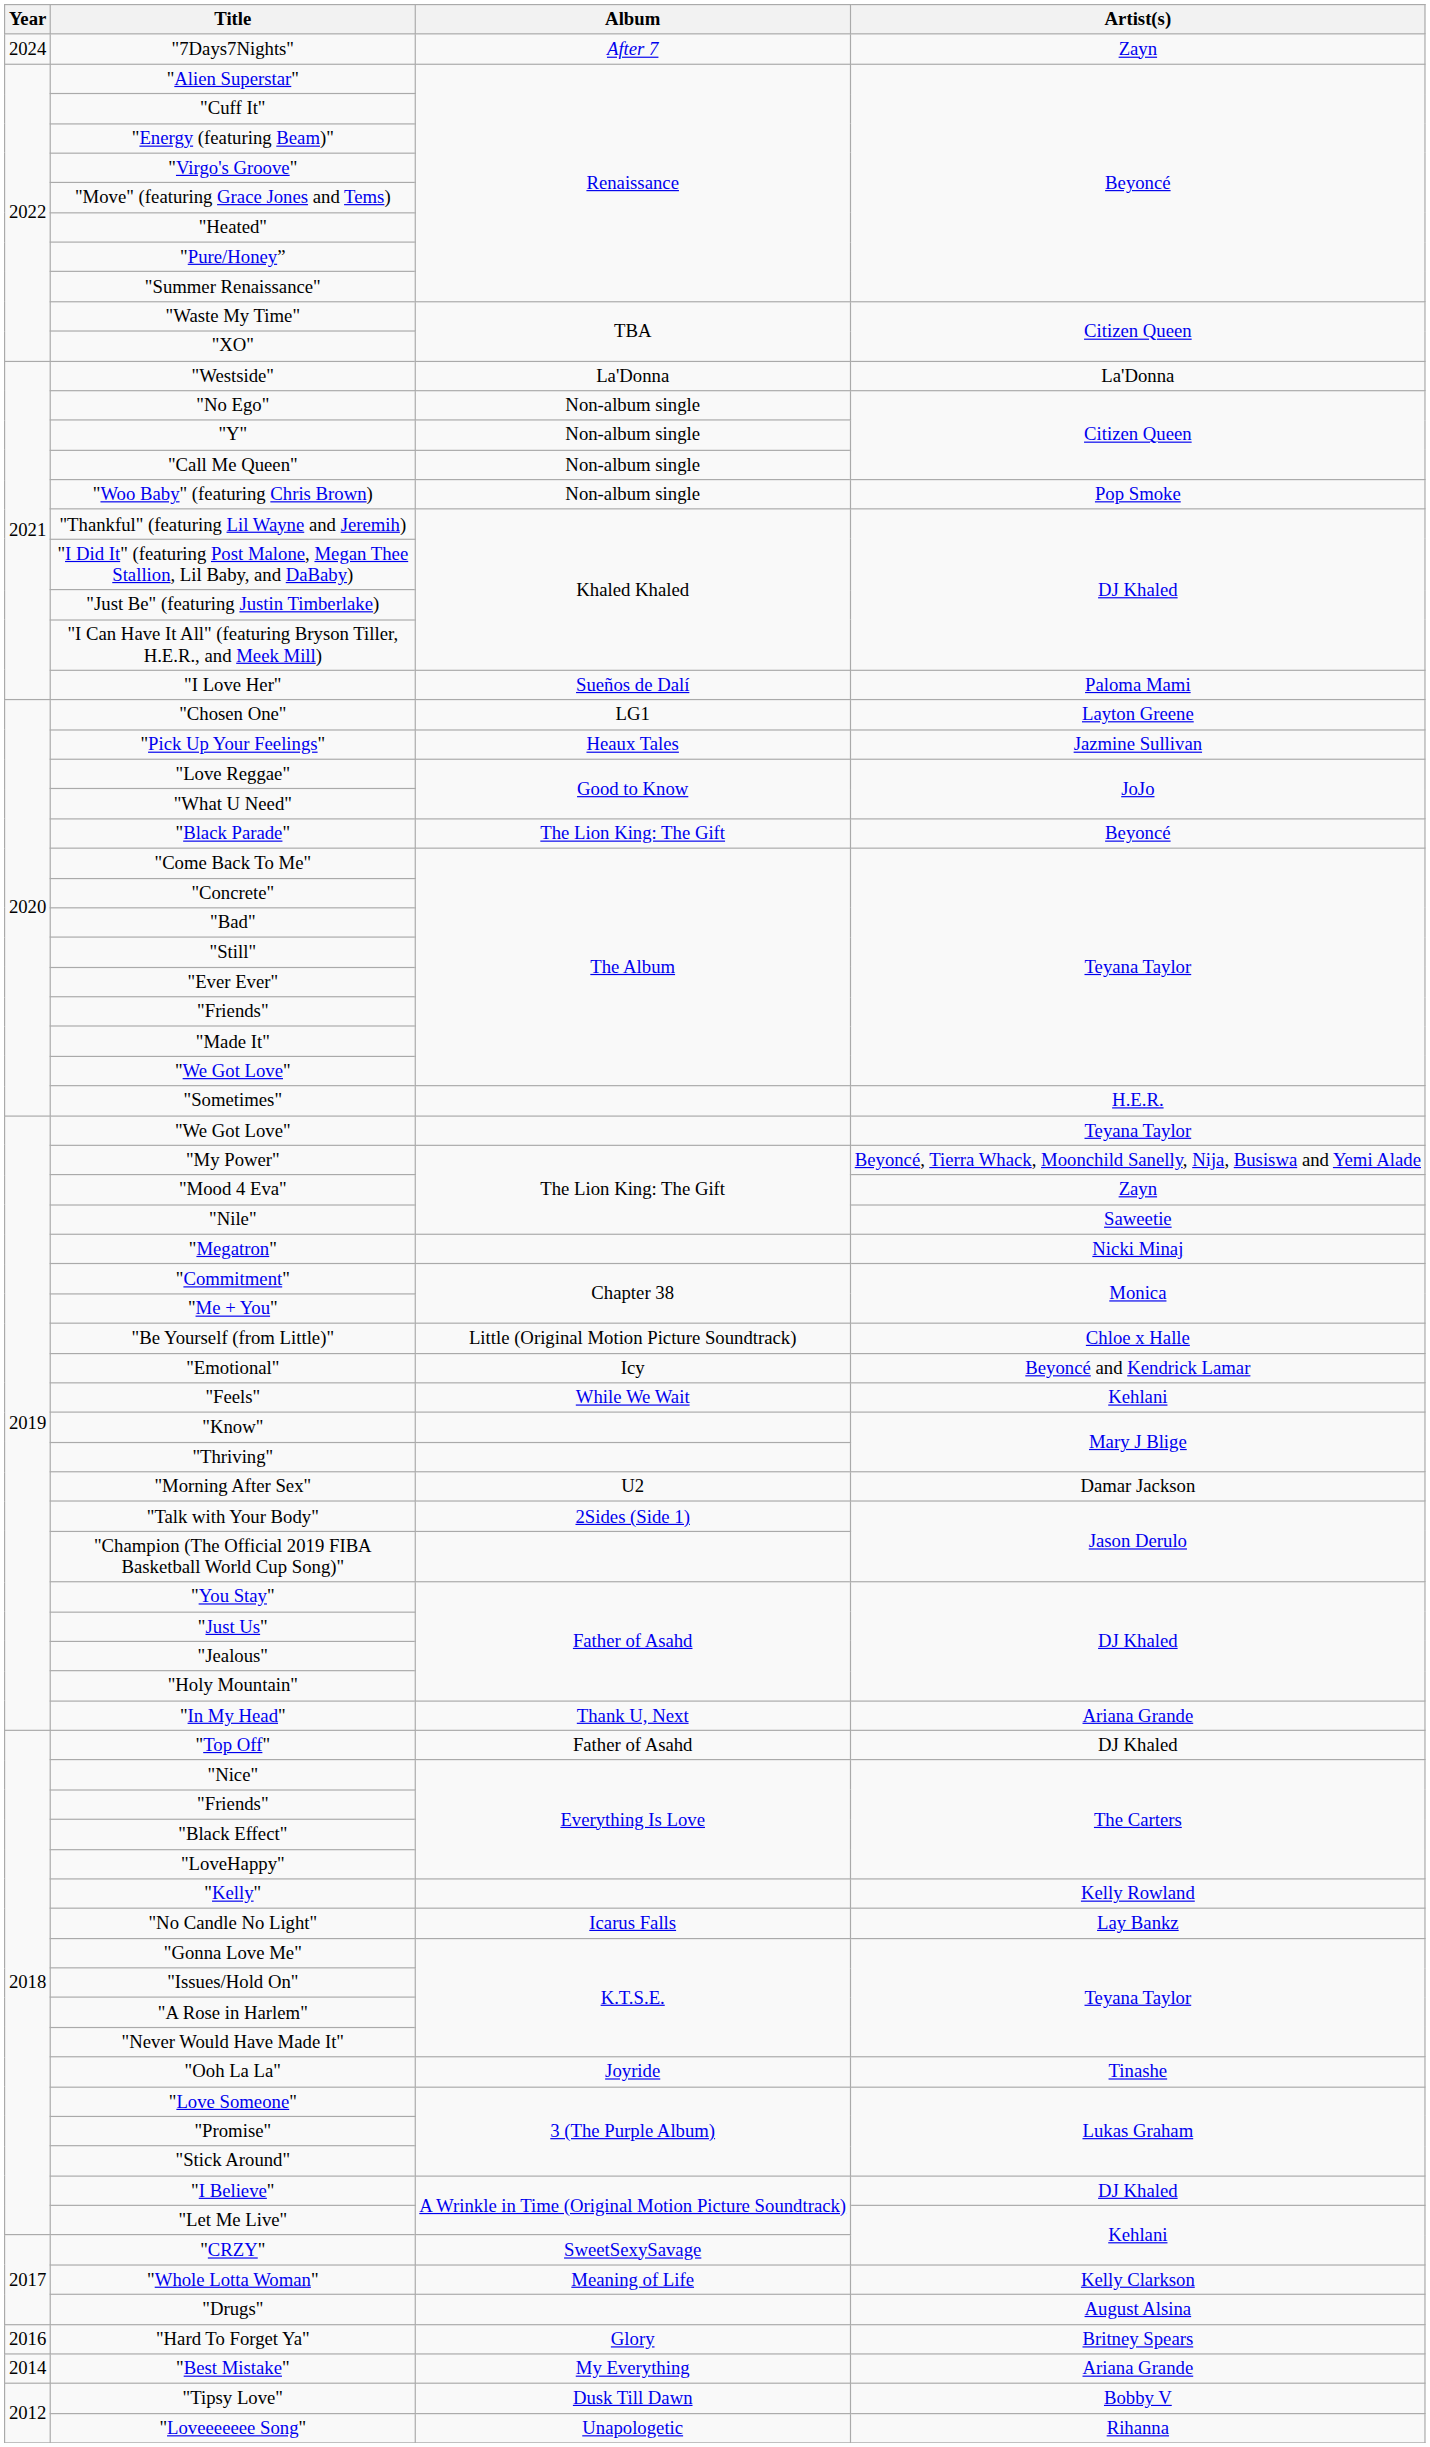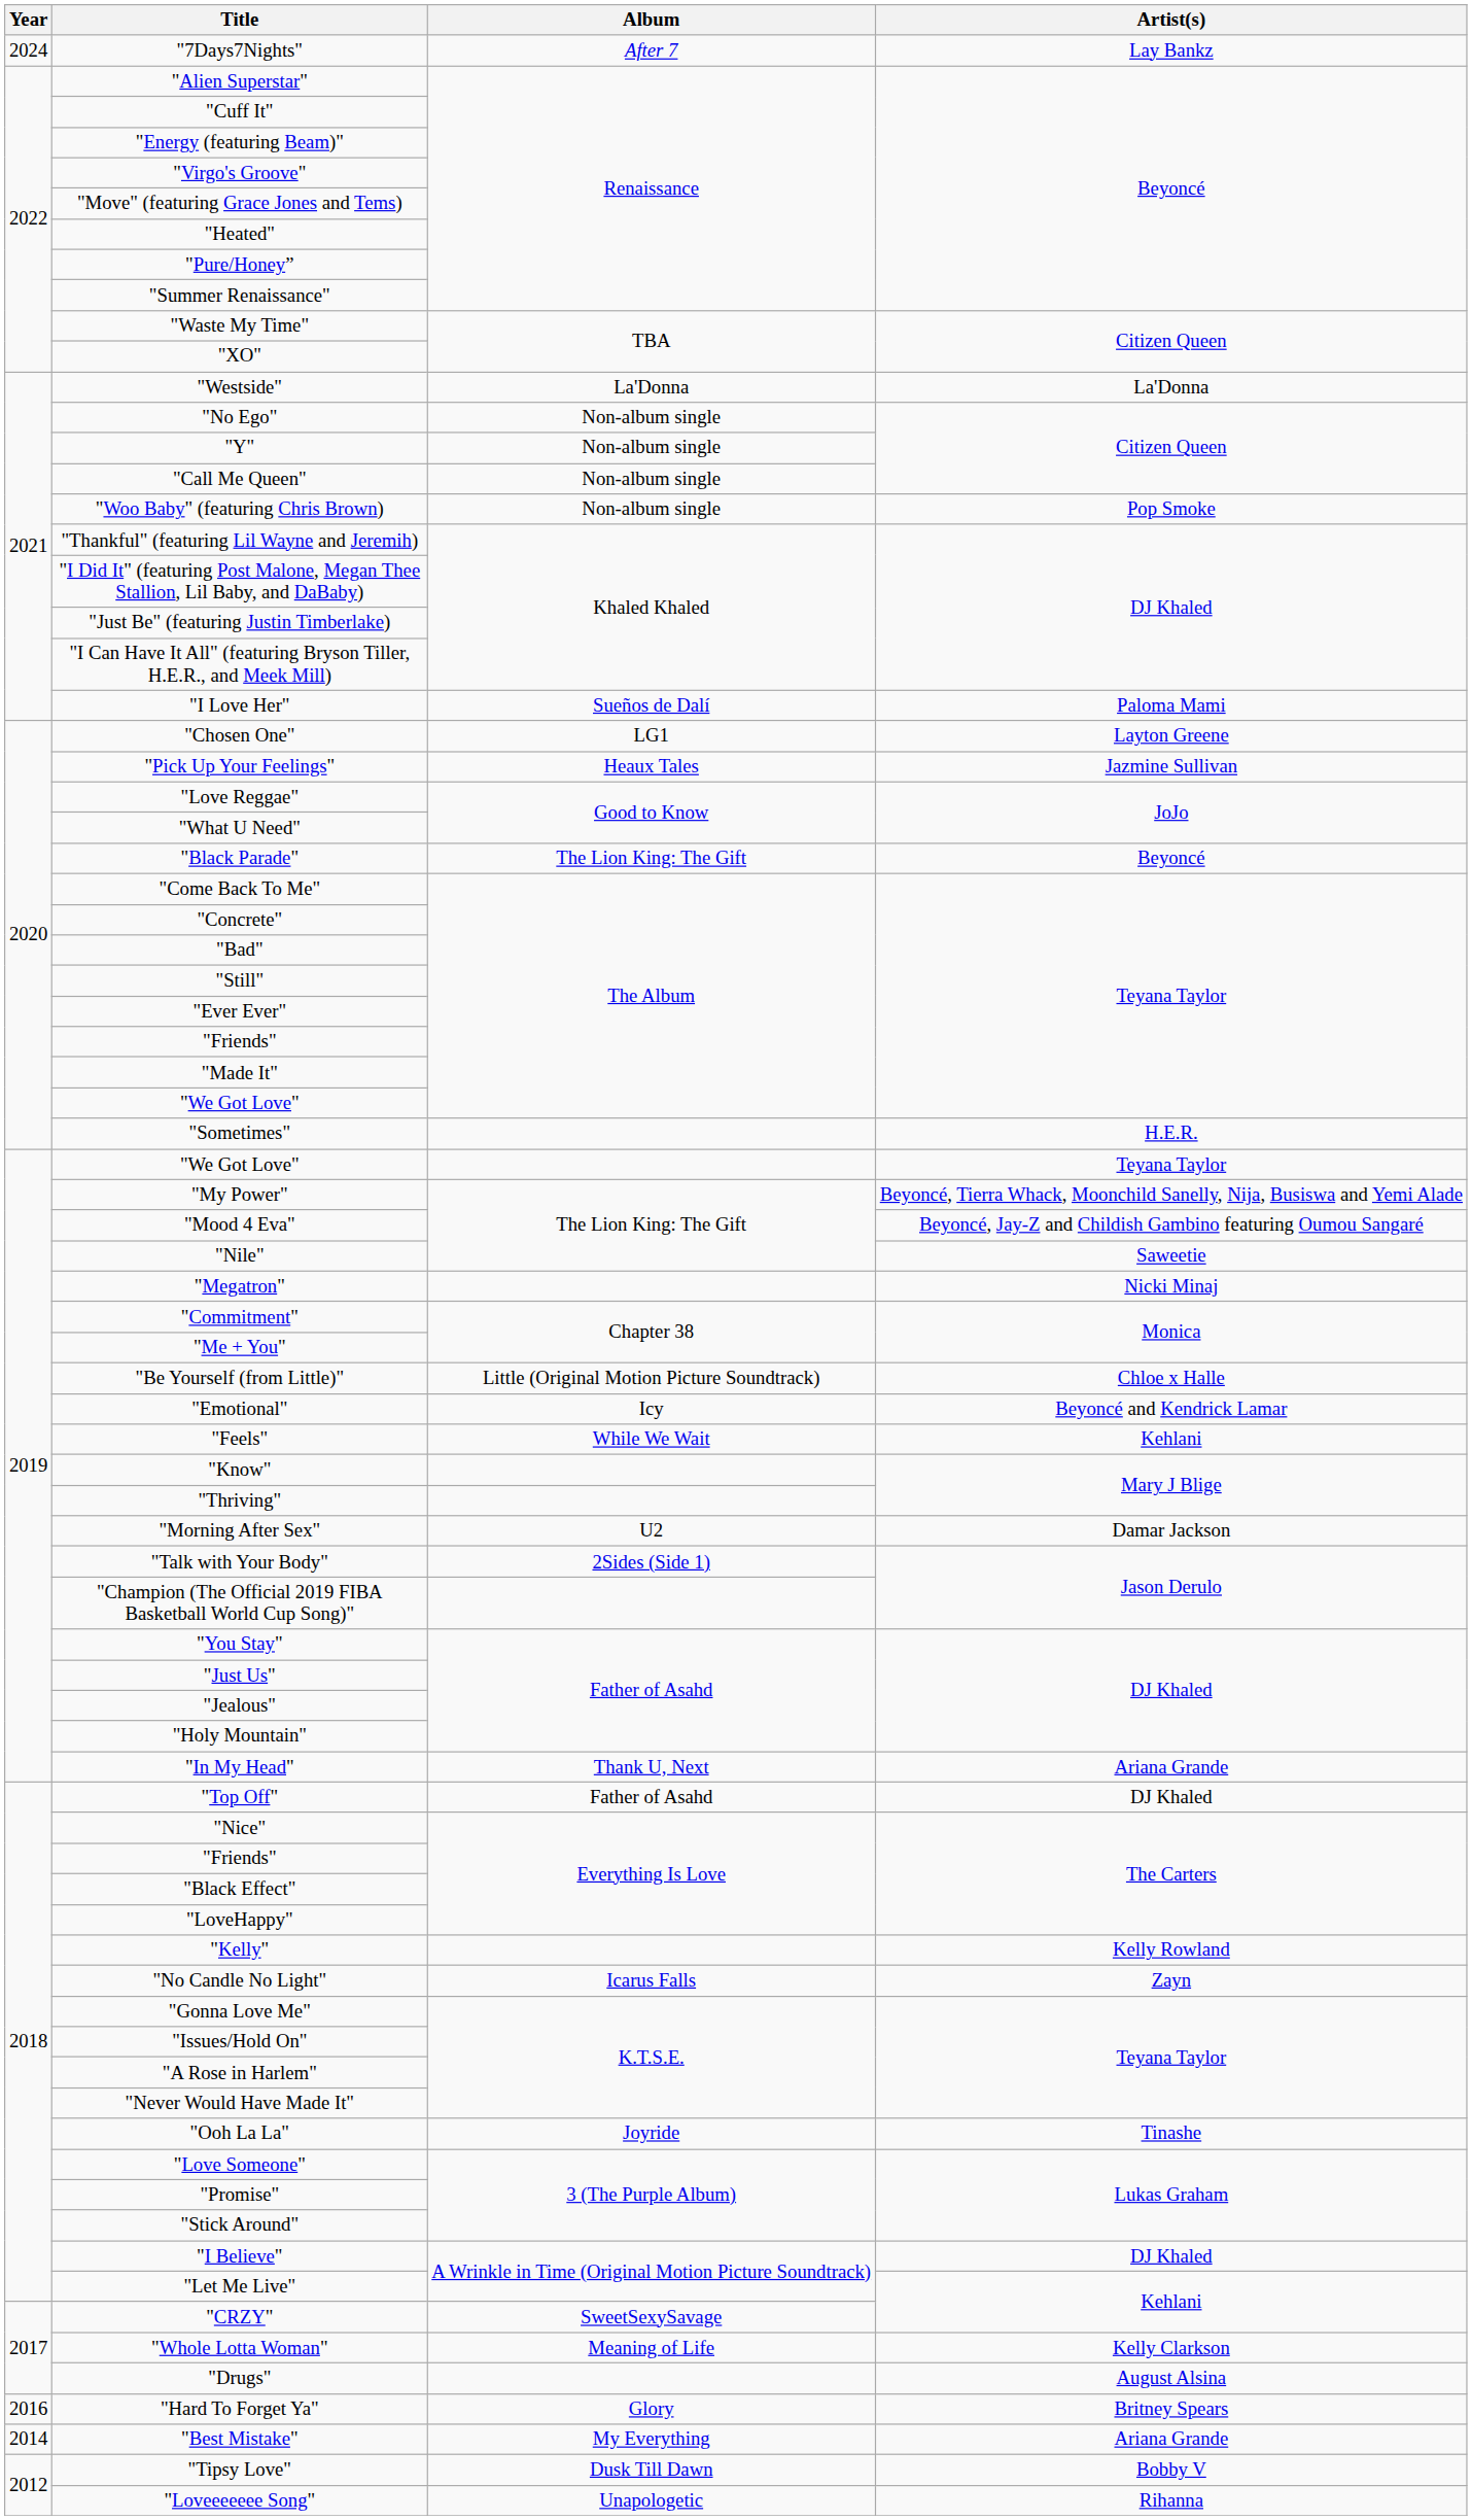"7Days7Nights" | Artist(s): Zayn -> Lay Bankz
"Mood 4 Eva" | Artist(s): Zayn -> Beyoncé, Jay-Z and Childish Gambino featuring Oumou Sangaré
"No Candle No Light" | Artist(s): Lay Bankz -> Zayn
